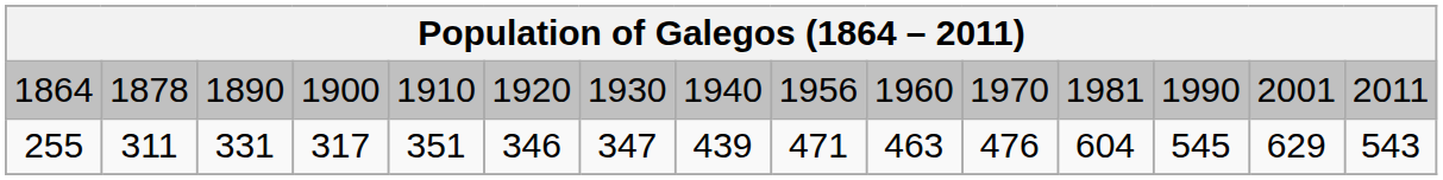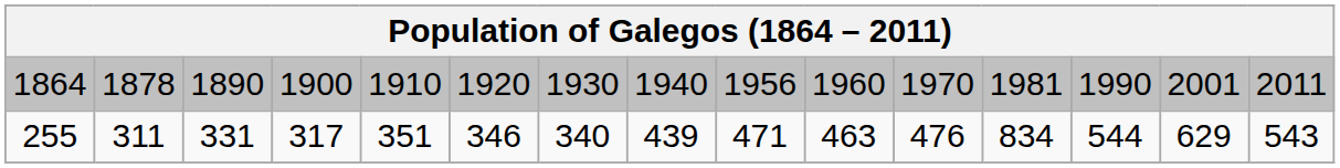255 | column 7: 347 -> 340
255 | column 12: 604 -> 834
255 | column 13: 545 -> 544
